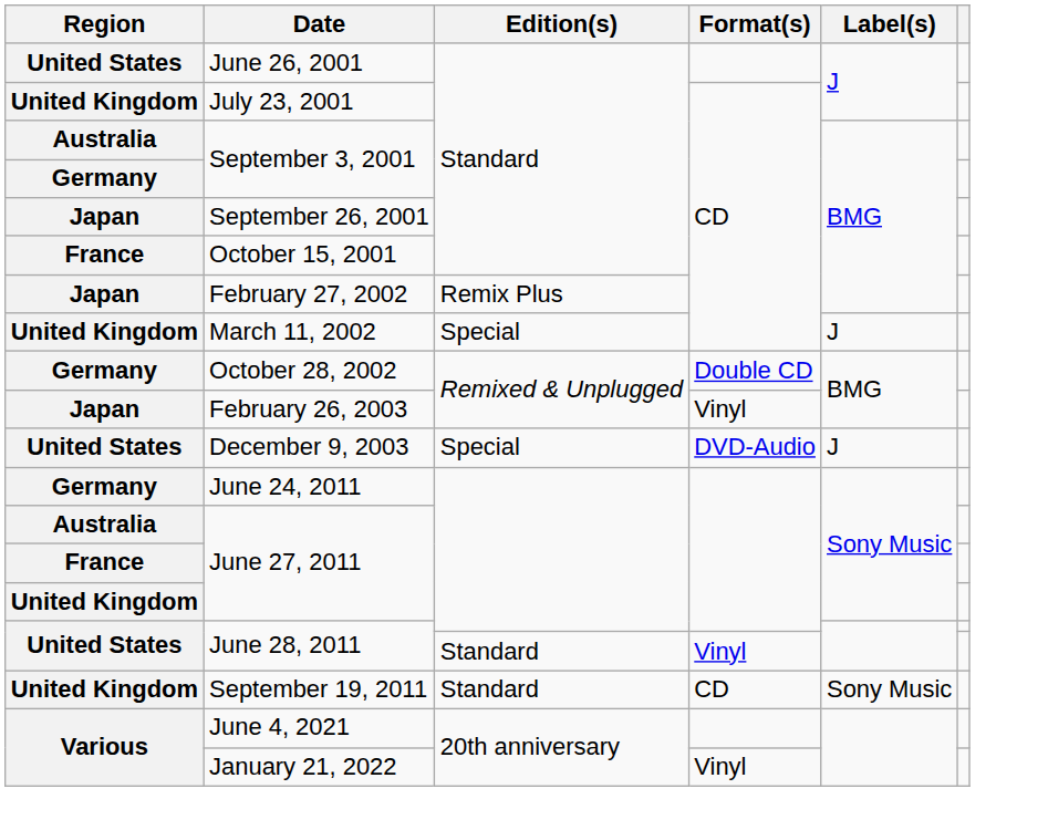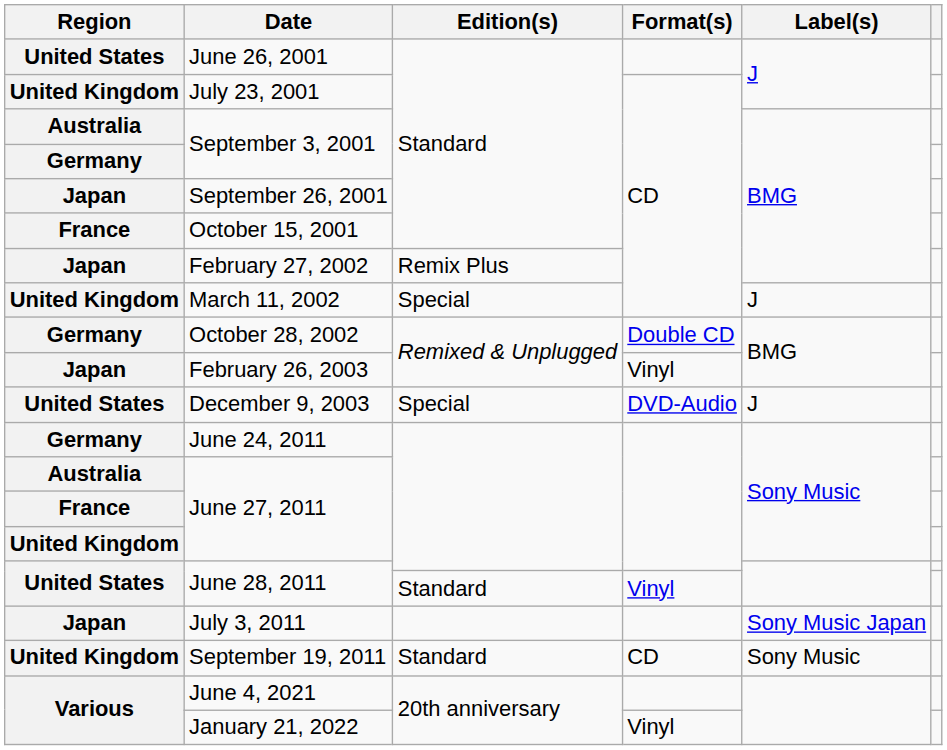+ row: Japan | July 3, 2011 | Sony Music Japan
